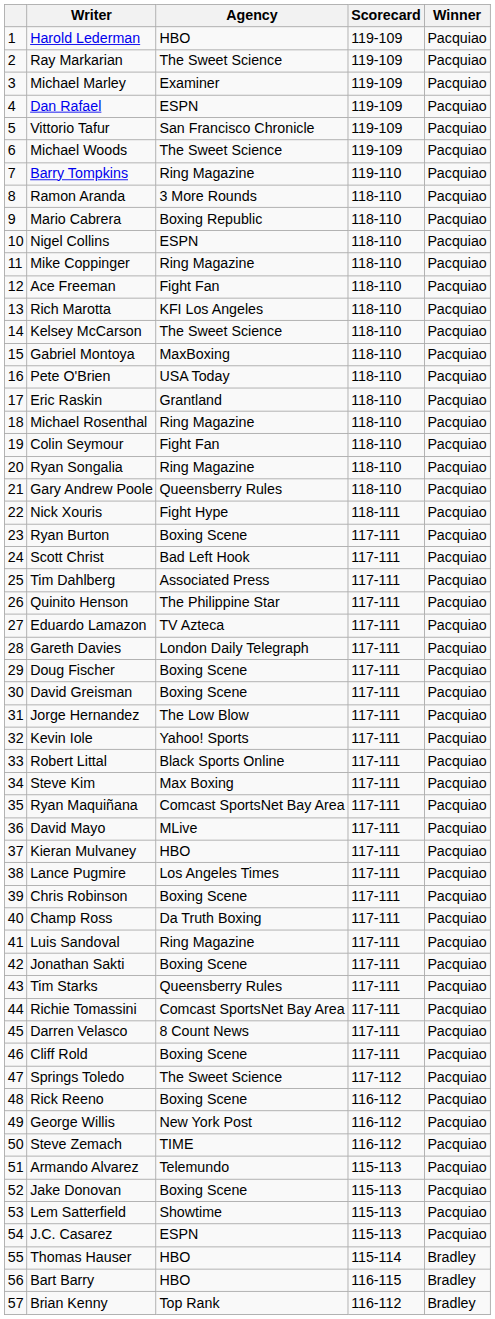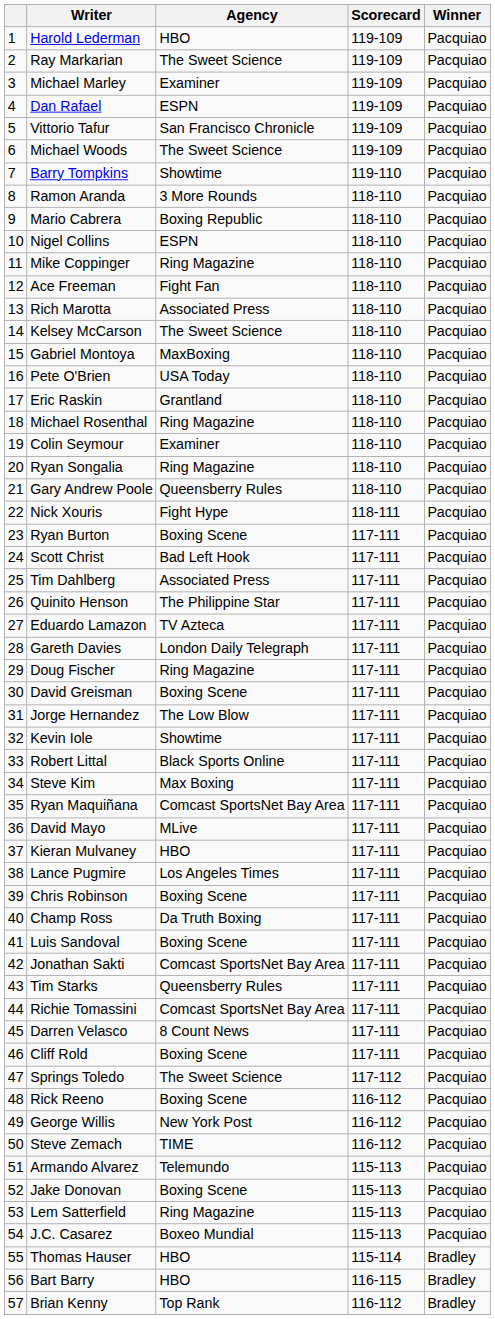Barry Tompkins | Agency: Ring Magazine -> Showtime
Rich Marotta | Agency: KFI Los Angeles -> Associated Press
Colin Seymour | Agency: Fight Fan -> Examiner
Doug Fischer | Agency: Boxing Scene -> Ring Magazine
Kevin Iole | Agency: Yahoo! Sports -> Showtime
Luis Sandoval | Agency: Ring Magazine -> Boxing Scene
Jonathan Sakti | Agency: Boxing Scene -> Comcast SportsNet Bay Area
Lem Satterfield | Agency: Showtime -> Ring Magazine
J.C. Casarez | Agency: ESPN -> Boxeo Mundial
